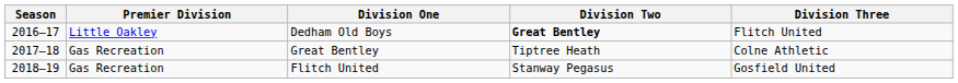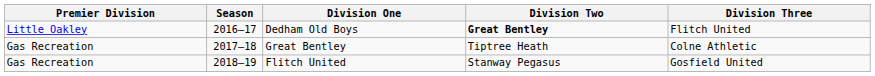columns swapped: Season <-> Premier Division
